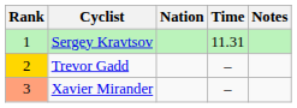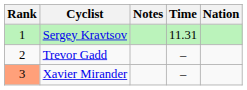columns swapped: Nation <-> Notes
Trevor Gadd | Rank: gold background -> no background
